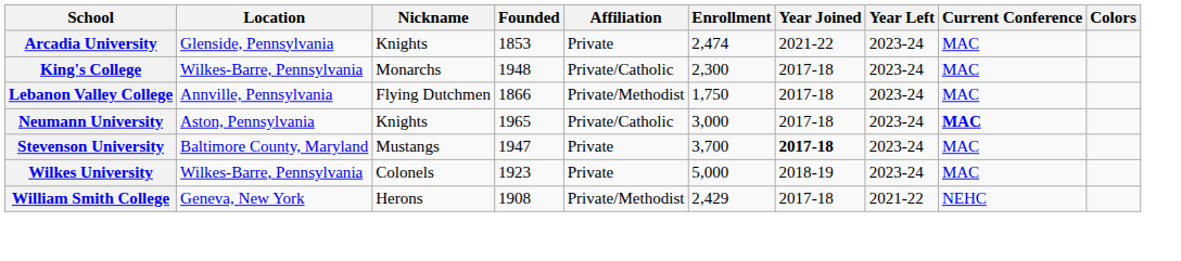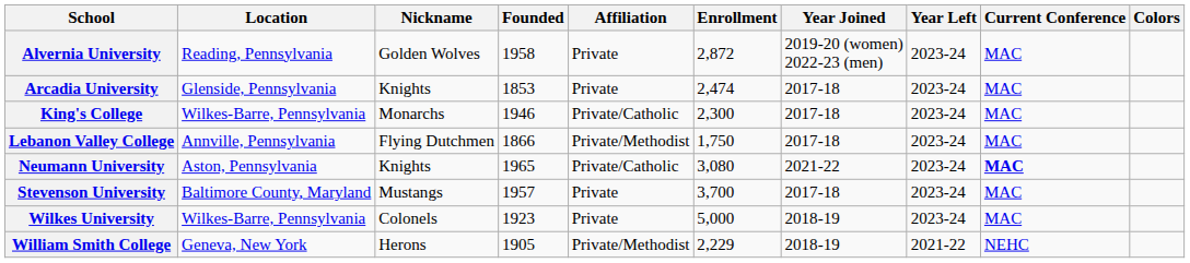+ row: Alvernia University | Reading, Pennsylvania | Golden Wolves | 1958 | Private | 2,872 | 2019-20 (women) 2022-23 (men) | 2023-24 | MAC
Arcadia University | Year Joined: 2021-22 -> 2017-18
King's College | Founded: 1948 -> 1946
Neumann University | Enrollment: 3,000 -> 3,080
Neumann University | Year Joined: 2017-18 -> 2021-22
Stevenson University | Founded: 1947 -> 1957
Stevenson University | Year Joined: bold -> normal
William Smith College | Founded: 1908 -> 1905
William Smith College | Enrollment: 2,429 -> 2,229
William Smith College | Year Joined: 2017-18 -> 2018-19
